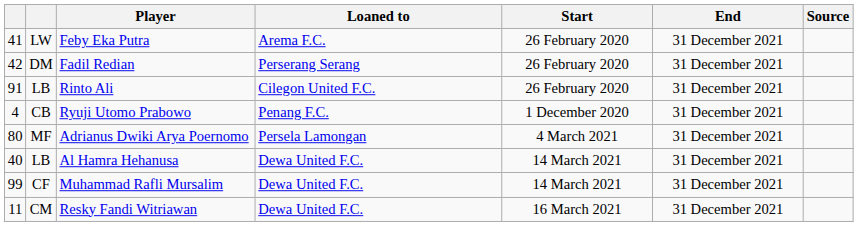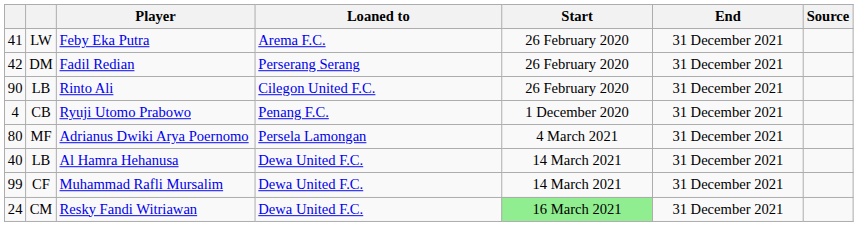Rinto Ali | column 1: 91 -> 90
Resky Fandi Witriawan | column 1: 11 -> 24
Resky Fandi Witriawan | Start: no background -> lightgreen background
